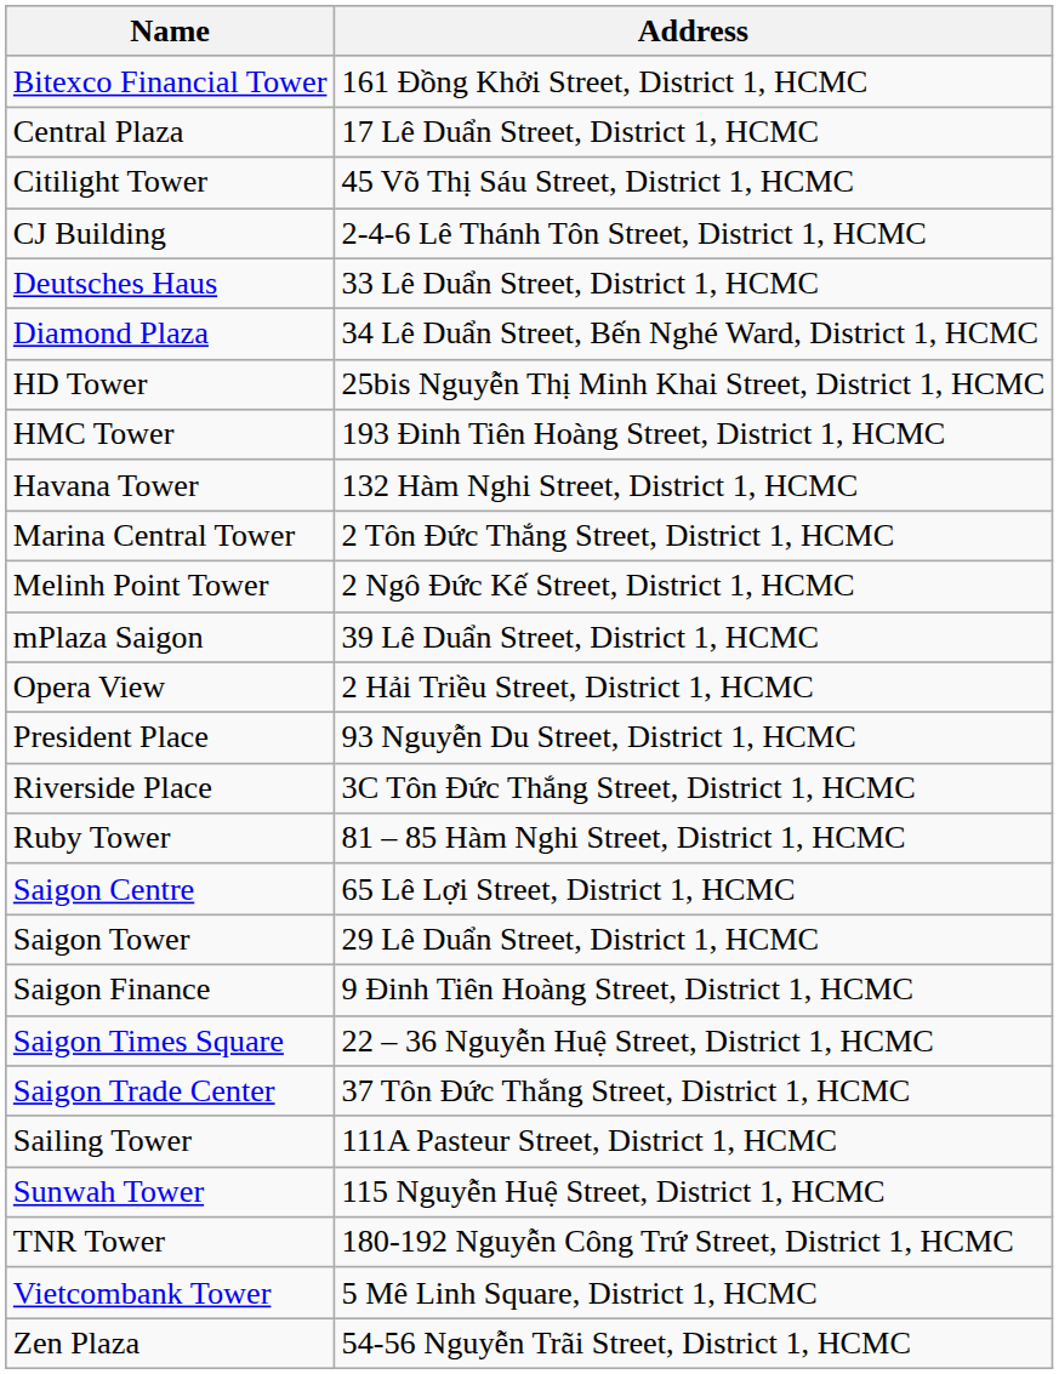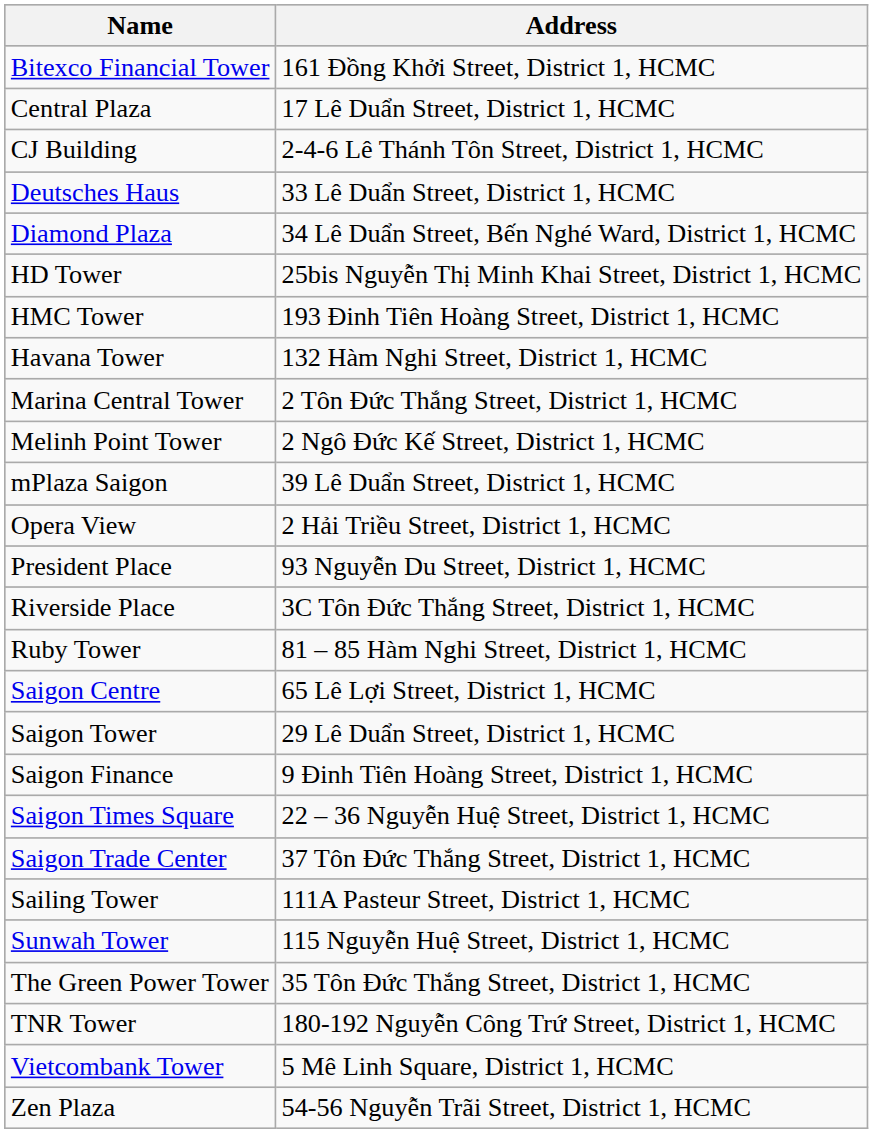- row: Citilight Tower | 45 Võ Thị Sáu Street, District 1, HCMC
+ row: The Green Power Tower | 35 Tôn Đức Thắng Street, District 1, HCMC
